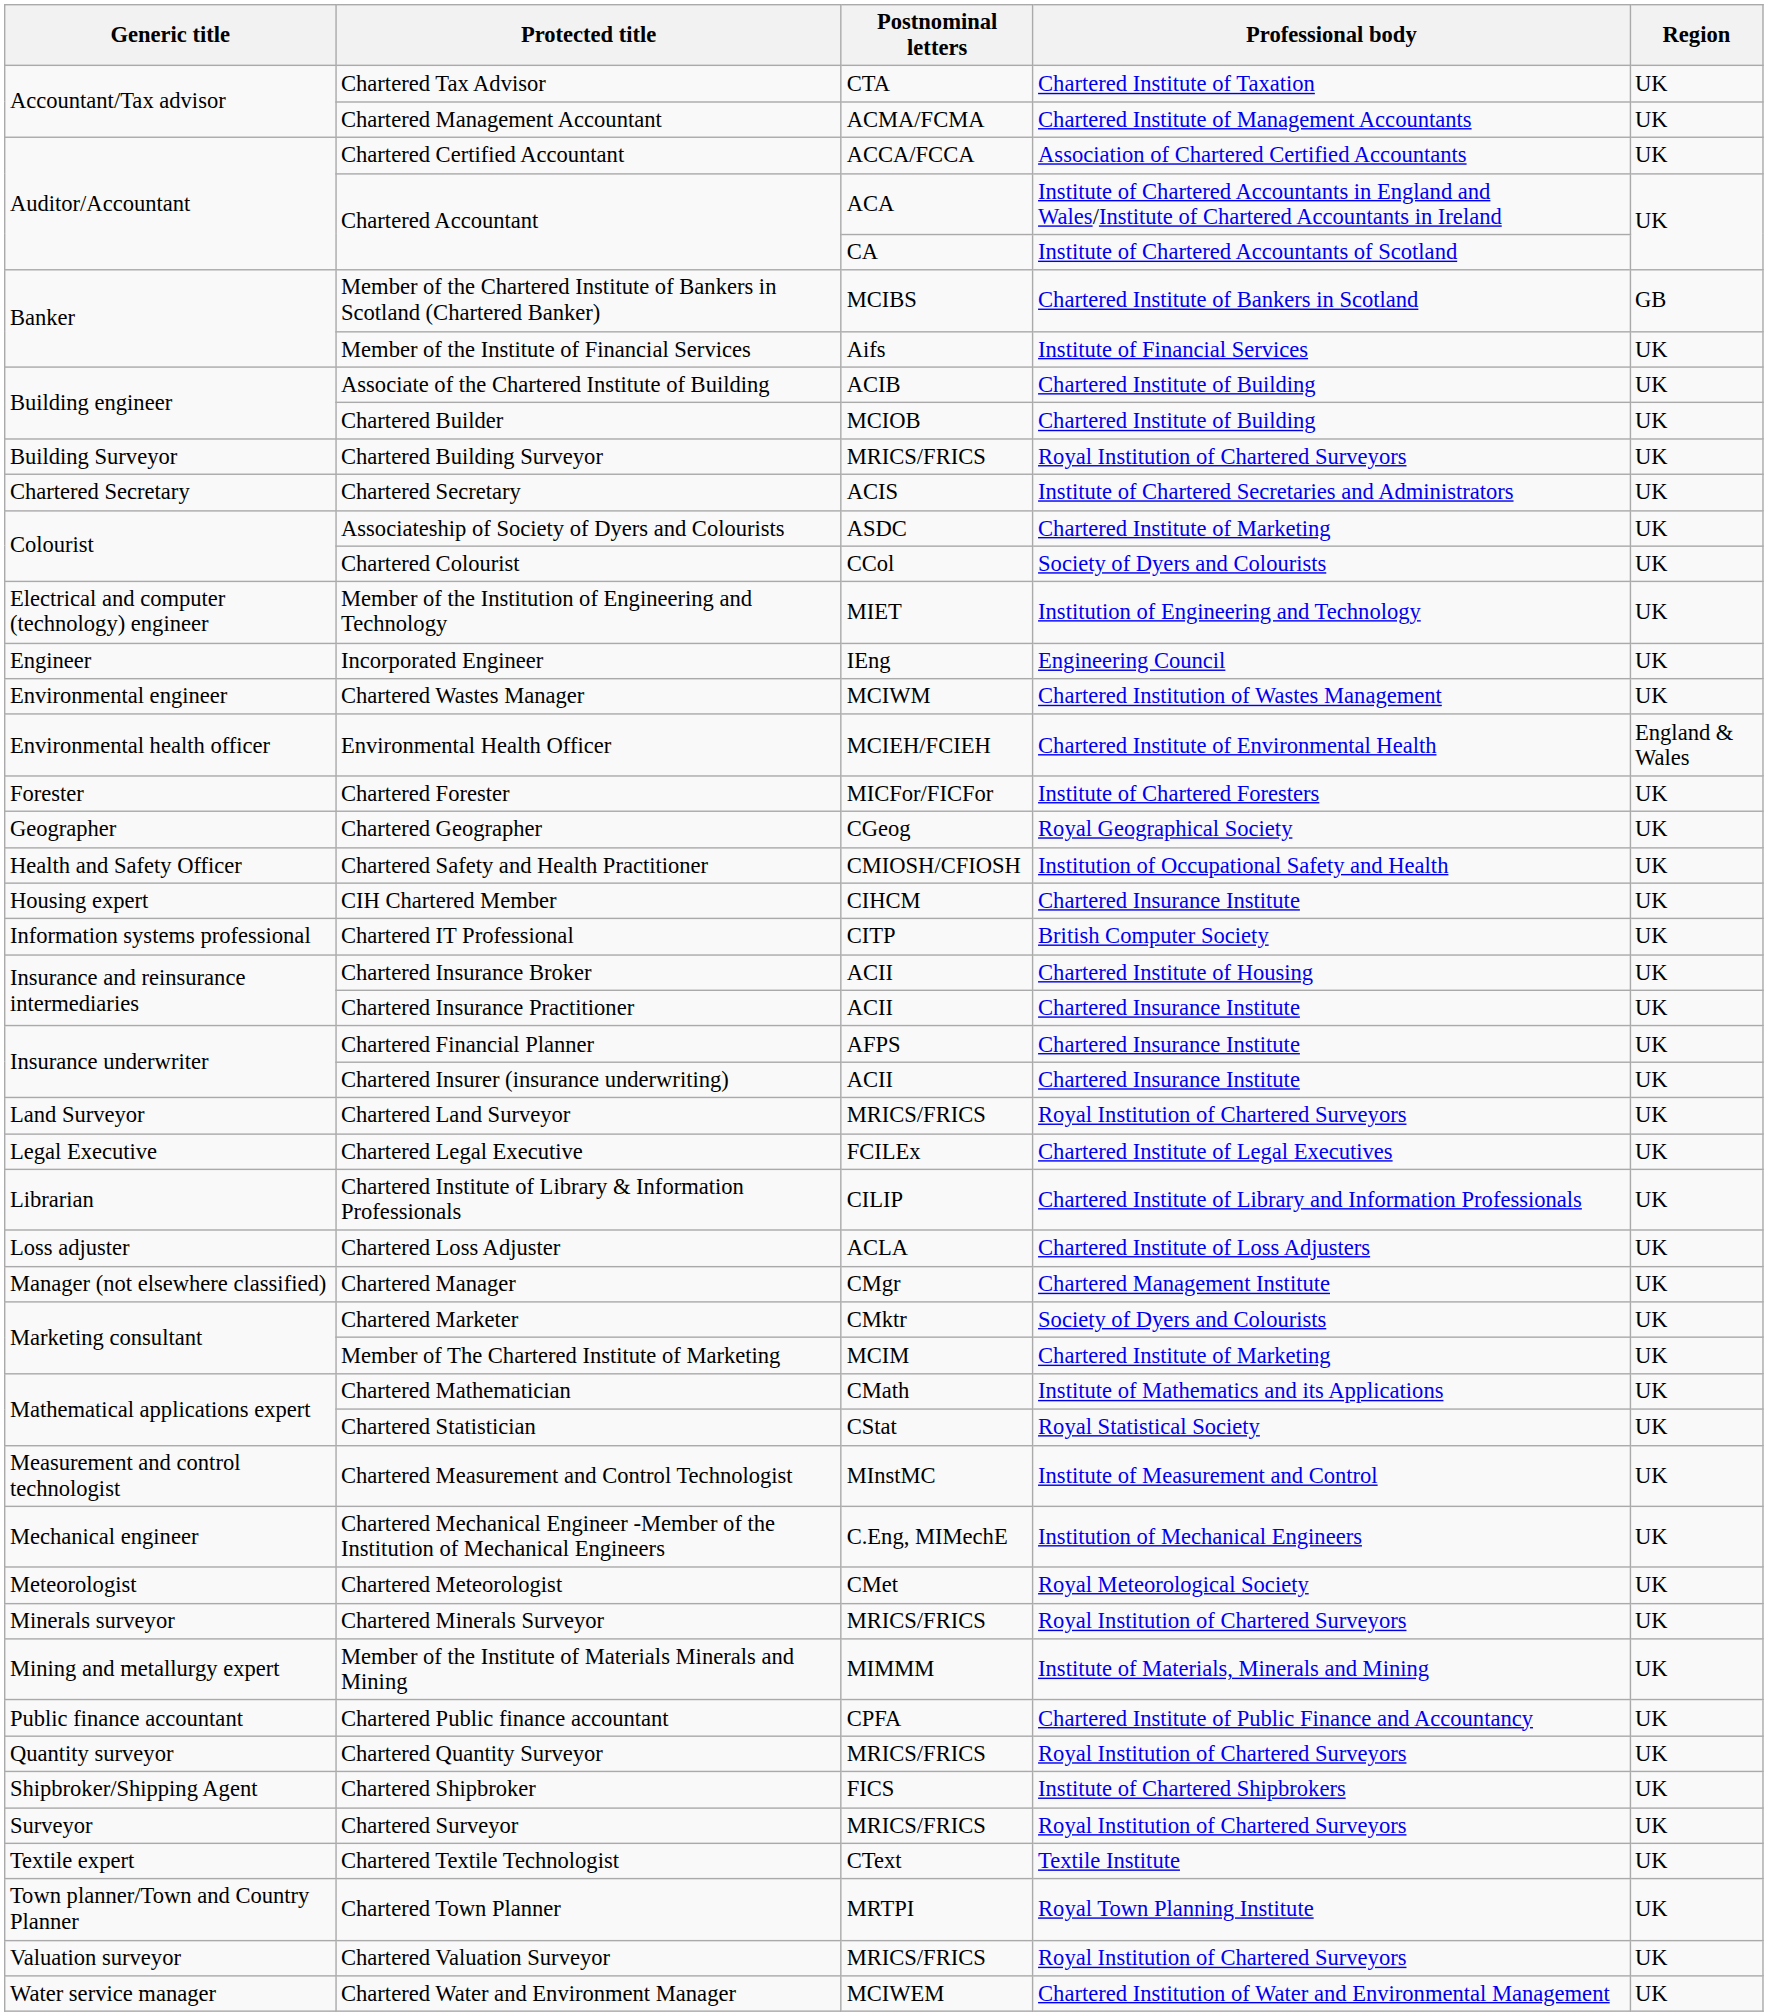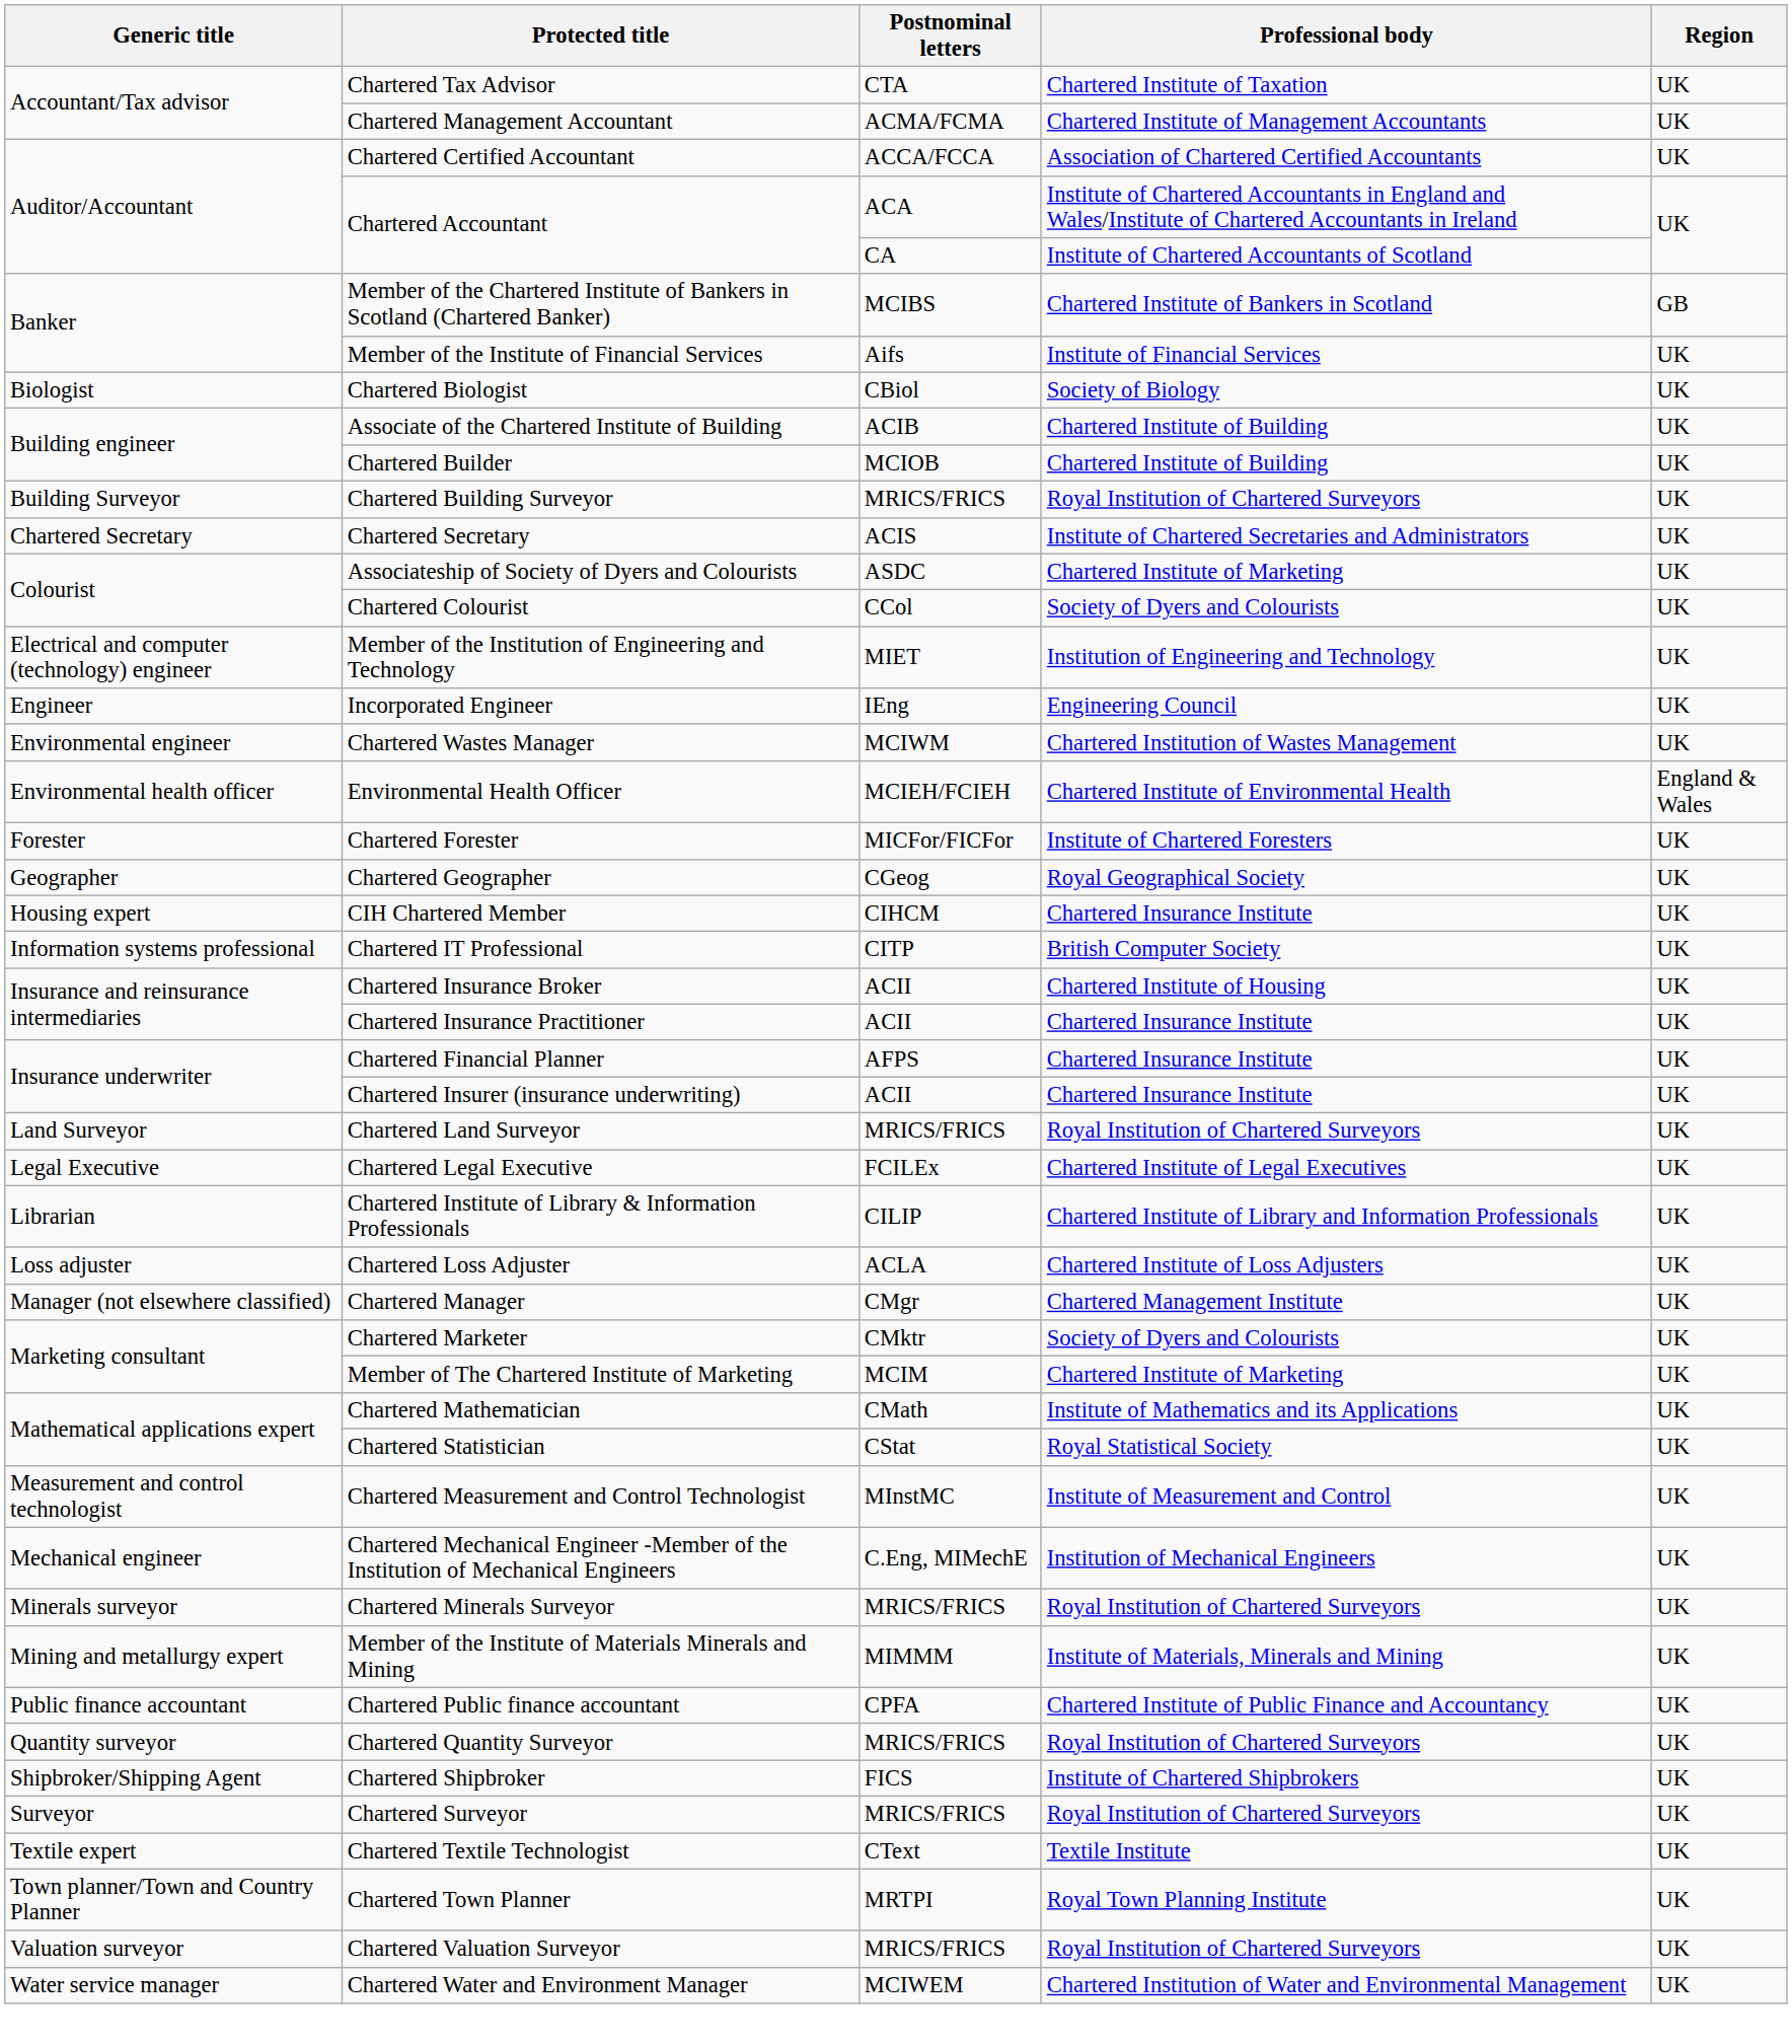+ row: Biologist | Chartered Biologist | CBiol | Society of Biology | UK
- row: Health and Safety Officer | Chartered Safety and Health Practitioner | CMIOSH/CFIOSH | Institution of Occupational Safety and Health | UK
- row: Meteorologist | Chartered Meteorologist | CMet | Royal Meteorological Society | UK
